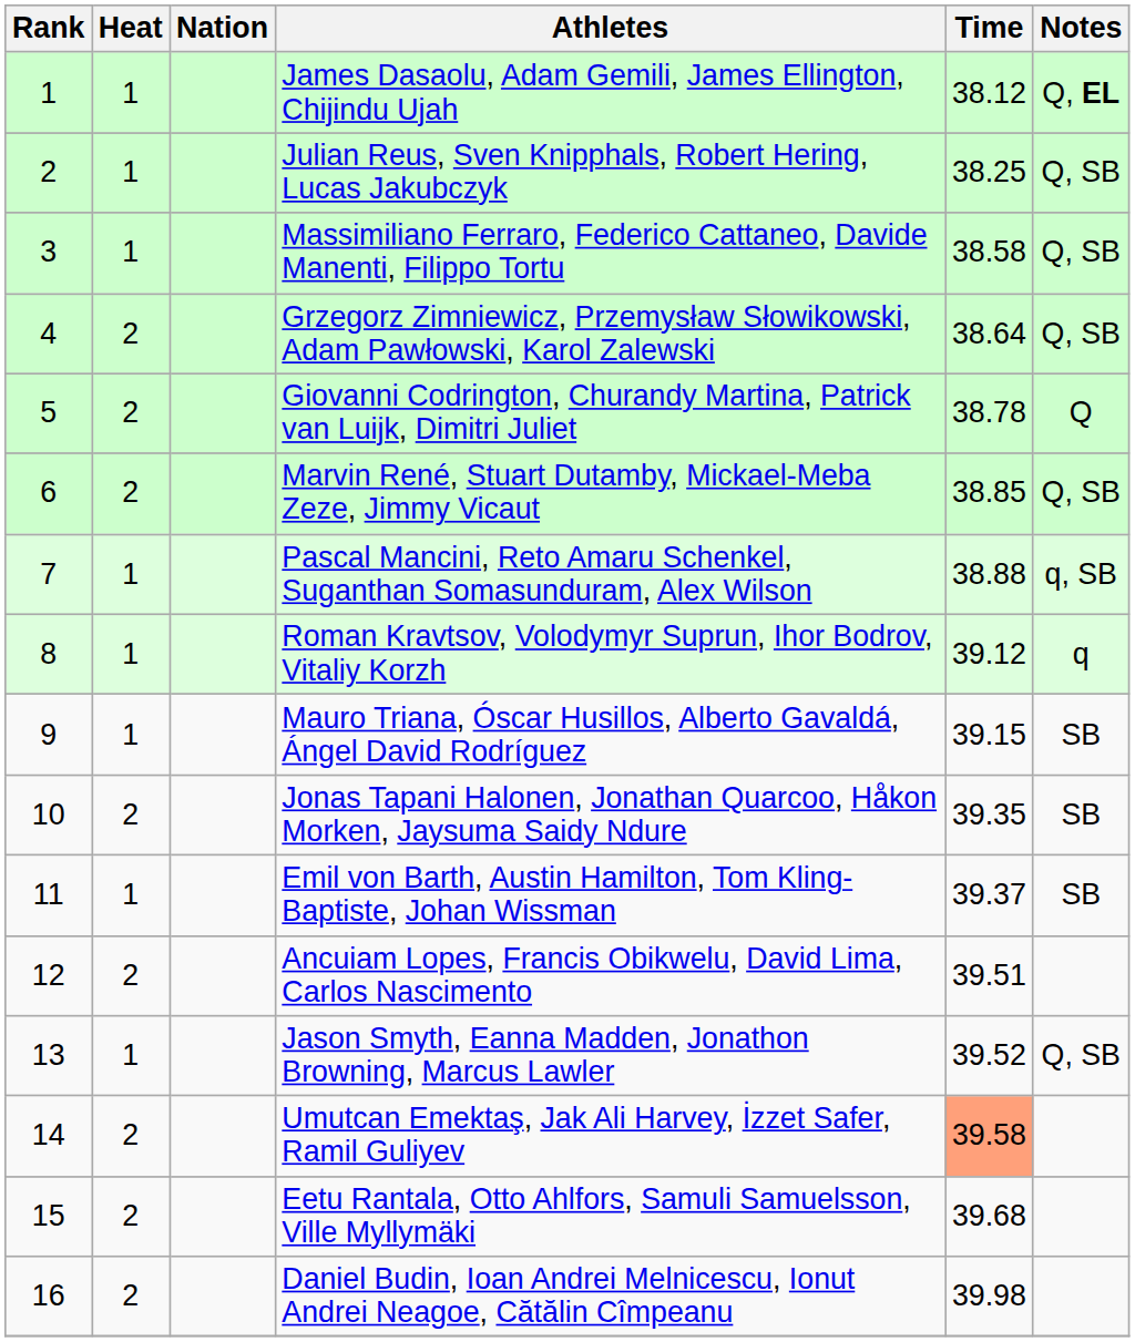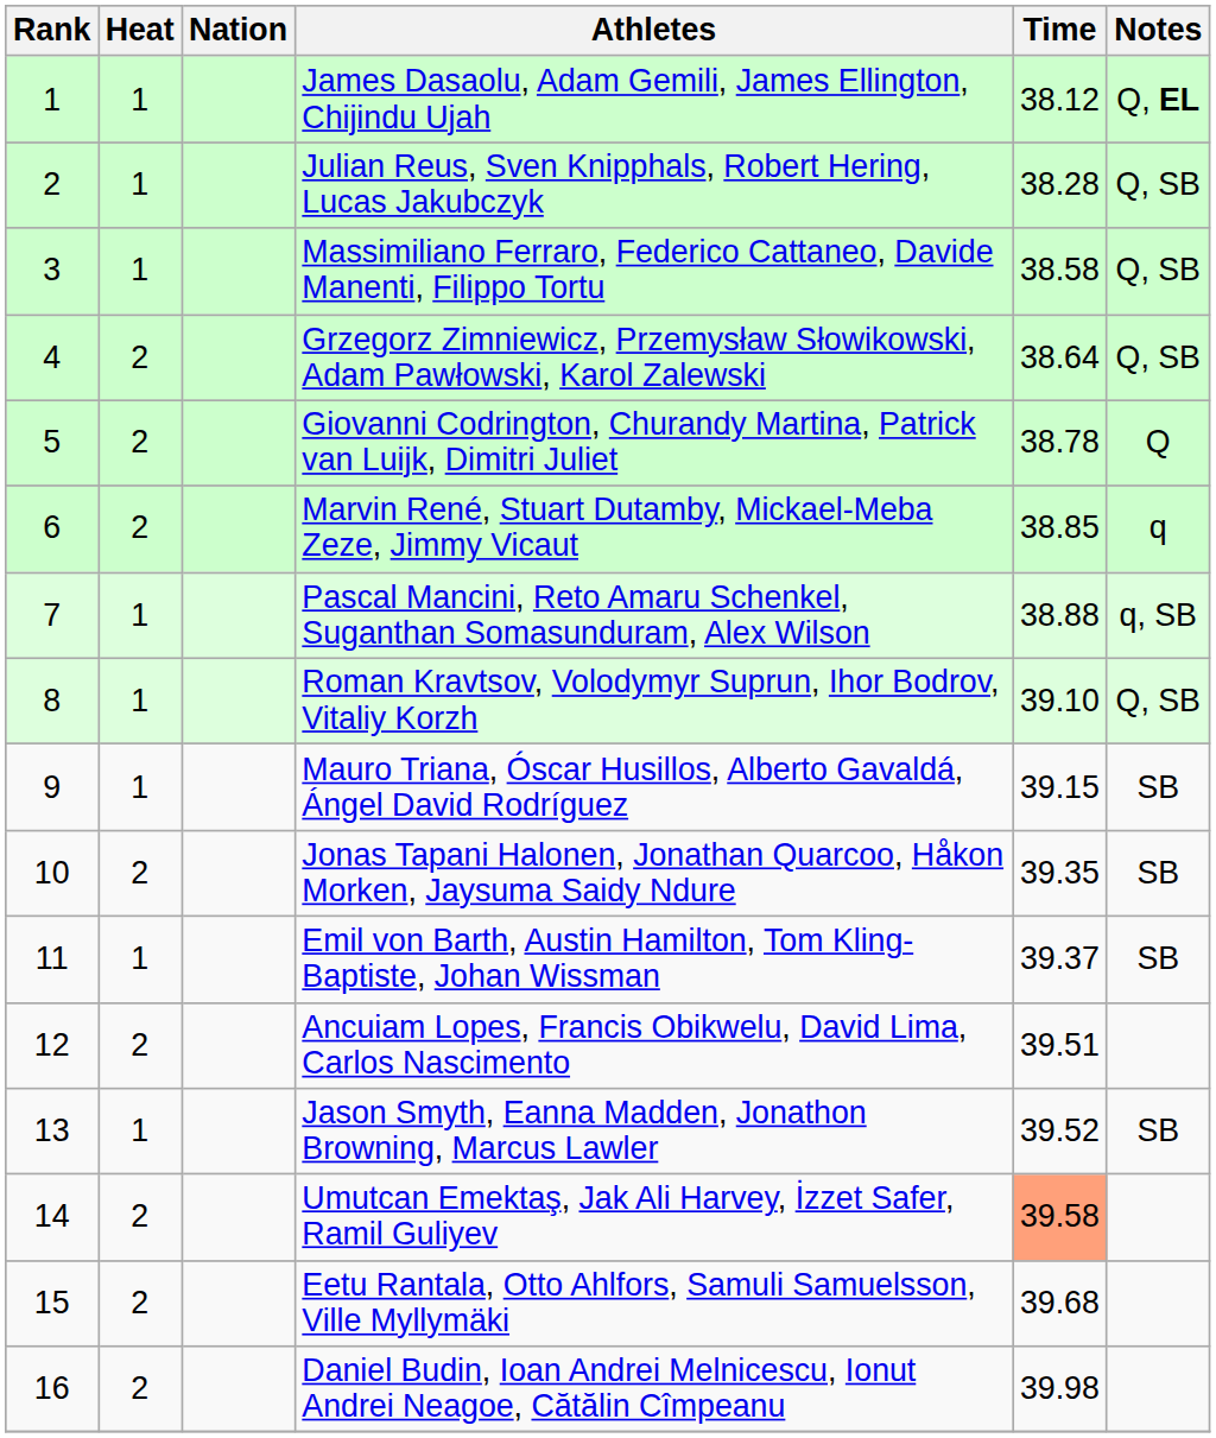Julian Reus, Sven Knipphals, Robert Hering, Lucas Jakubczyk | Time: 38.25 -> 38.28
Marvin René, Stuart Dutamby, Mickael-Meba Zeze, Jimmy Vicaut | Notes: Q, SB -> q
Roman Kravtsov, Volodymyr Suprun, Ihor Bodrov, Vitaliy Korzh | Time: 39.12 -> 39.10
Roman Kravtsov, Volodymyr Suprun, Ihor Bodrov, Vitaliy Korzh | Notes: q -> Q, SB
Jason Smyth, Eanna Madden, Jonathon Browning, Marcus Lawler | Notes: Q, SB -> SB
